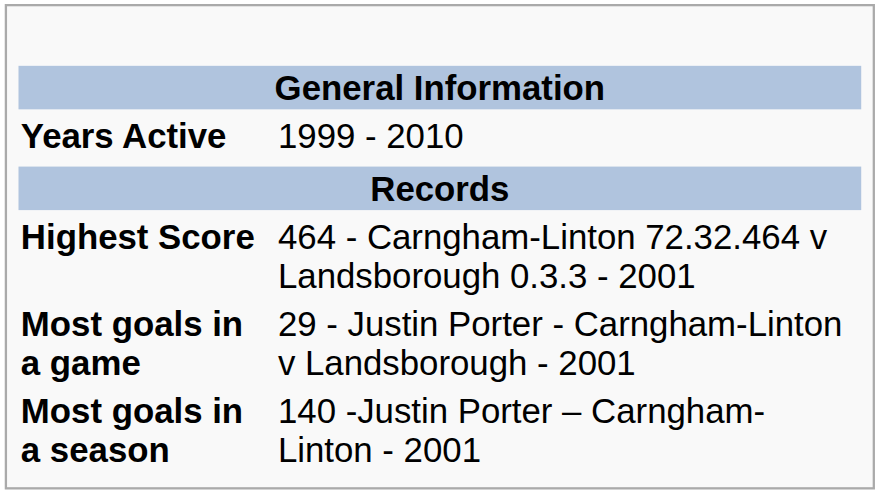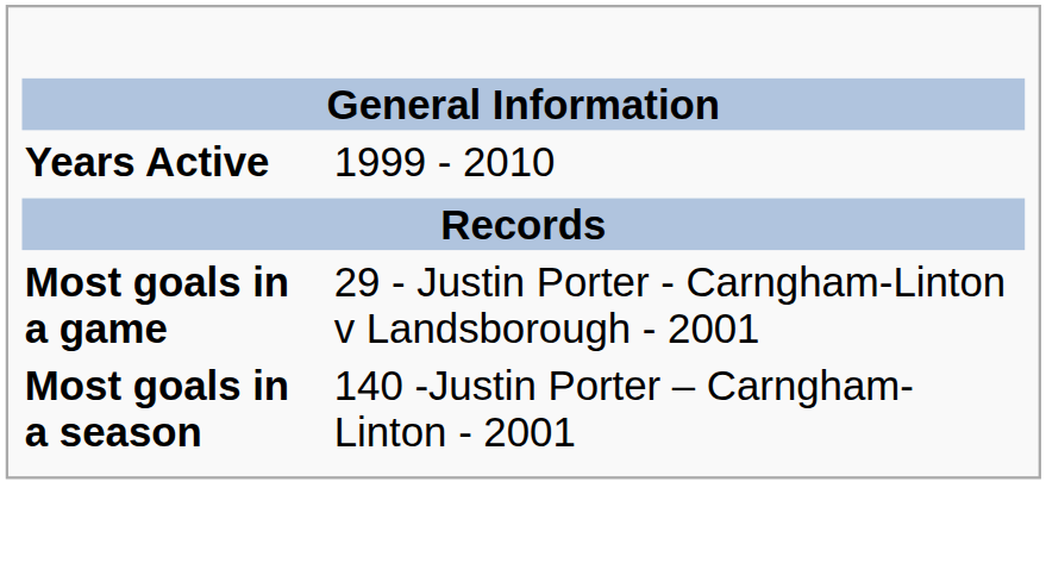- row: Highest Score | 464 - Carngham-Linton 72.32.464 v Landsborough 0.3.3 - 2001
